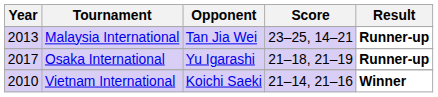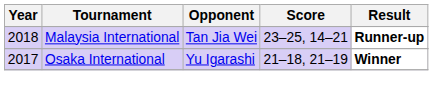Malaysia International | Year: 2013 -> 2018
Osaka International | Result: Runner-up -> Winner
- row: 2010 | Vietnam International | Koichi Saeki | 21–14, 21–16 | Winner
